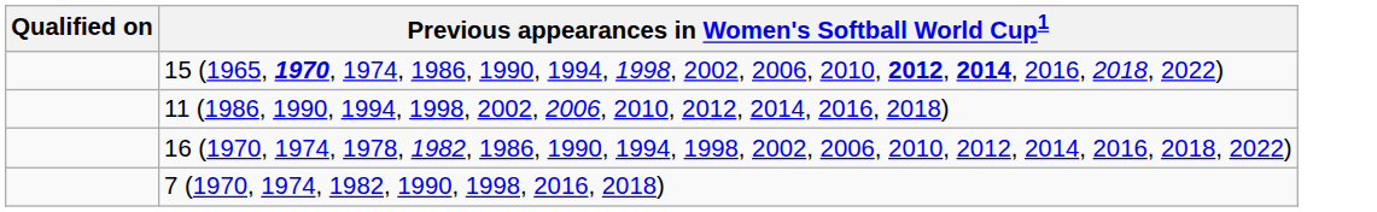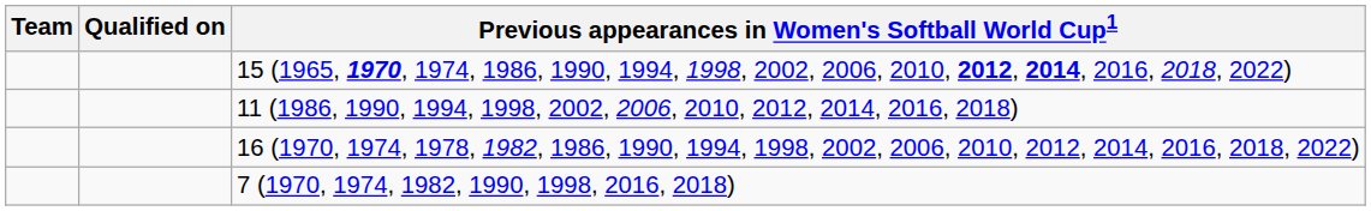+ column: Team
